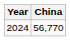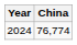2024 | China: 56,770 -> 76,774
